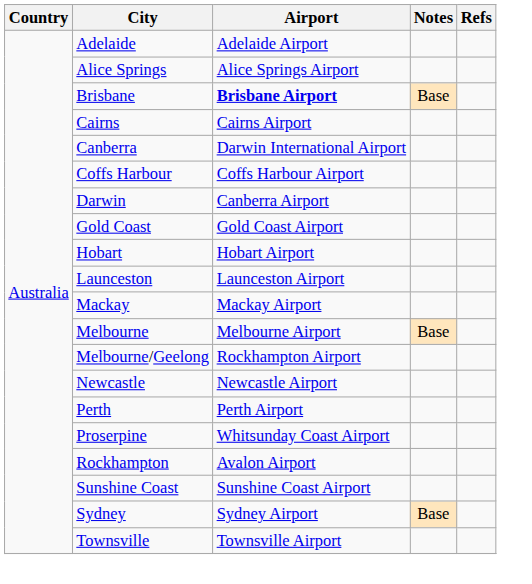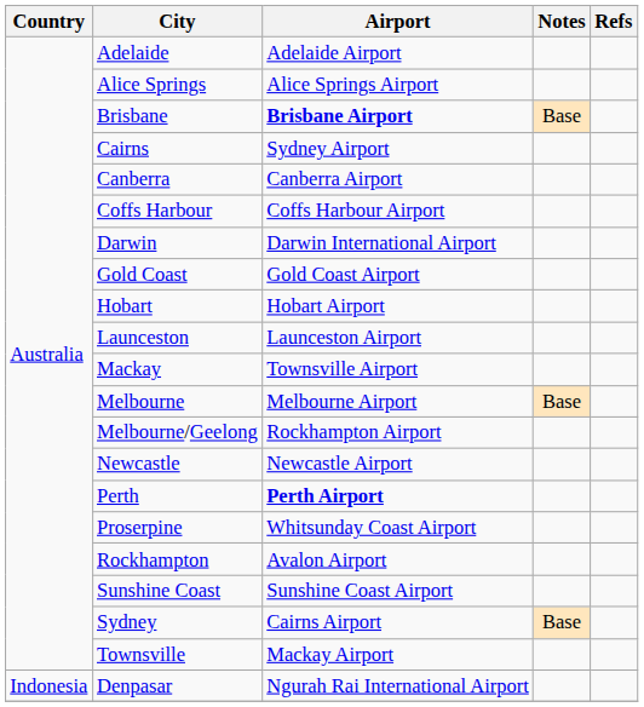Cairns | Airport: Cairns Airport -> Sydney Airport
Canberra | Airport: Darwin International Airport -> Canberra Airport
Darwin | Airport: Canberra Airport -> Darwin International Airport
Mackay | Airport: Mackay Airport -> Townsville Airport
Perth | Airport: normal -> bold
Sydney | Airport: Sydney Airport -> Cairns Airport
Townsville | Airport: Townsville Airport -> Mackay Airport
+ row: Indonesia | Denpasar | Ngurah Rai International Airport
